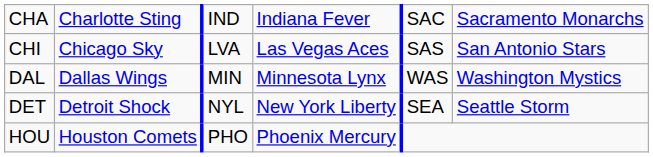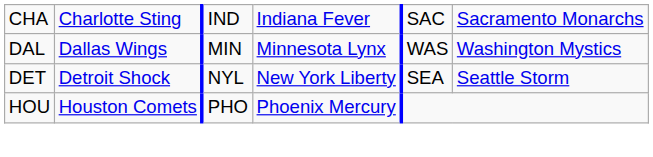- row: CHI | Chicago Sky | LVA | Las Vegas Aces | SAS | San Antonio Stars
